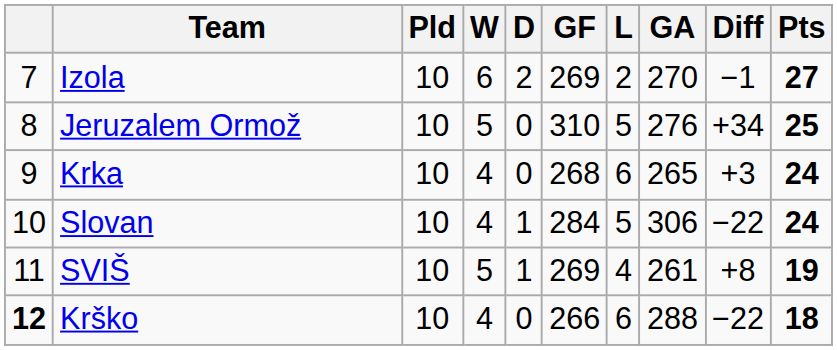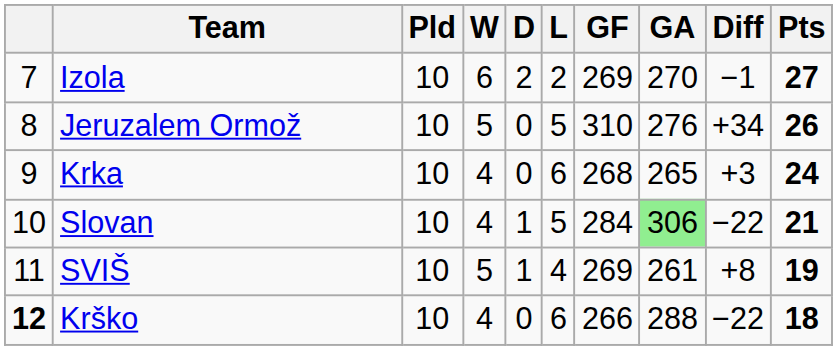columns swapped: L <-> GF
Jeruzalem Ormož | Pts: 25 -> 26
Slovan | GA: no background -> lightgreen background
Slovan | Pts: 24 -> 21
